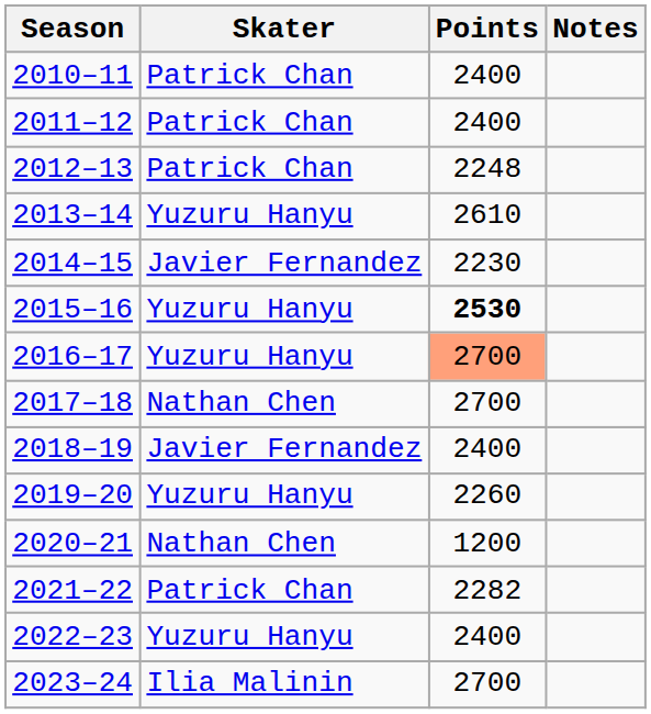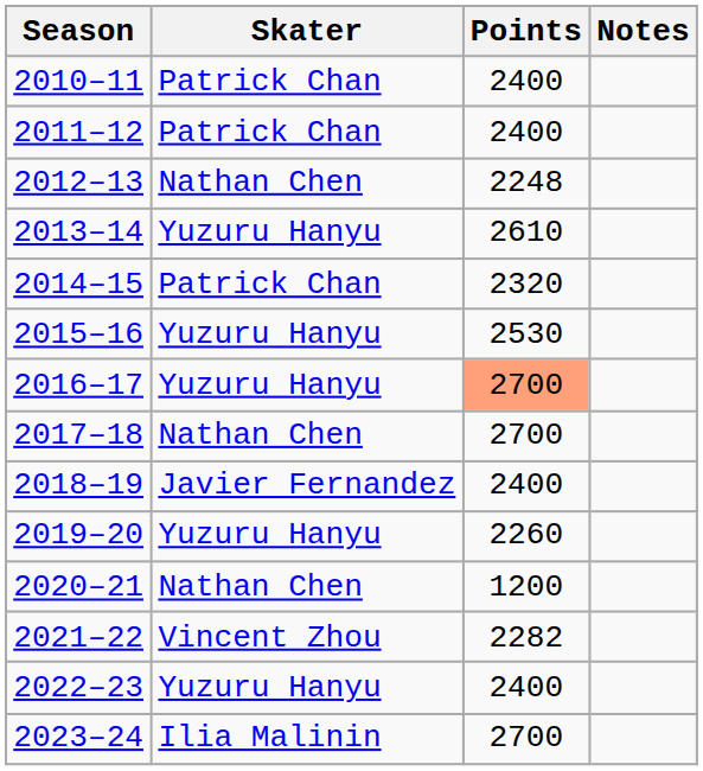2012–13 | Skater: Patrick Chan -> Nathan Chen
2014–15 | Skater: Javier Fernandez -> Patrick Chan
2014–15 | Points: 2230 -> 2320
2015–16 | Points: bold -> normal
2021–22 | Skater: Patrick Chan -> Vincent Zhou
